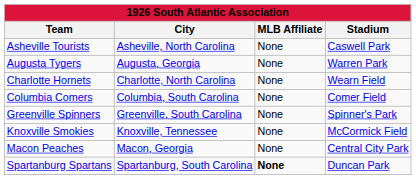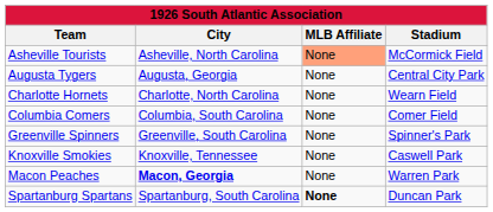Asheville Tourists | MLB Affiliate: no background -> lightsalmon background
Asheville Tourists | Stadium: Caswell Park -> McCormick Field
Augusta Tygers | Stadium: Warren Park -> Central City Park
Knoxville Smokies | Stadium: McCormick Field -> Caswell Park
Macon Peaches | City: normal -> bold
Macon Peaches | Stadium: Central City Park -> Warren Park
